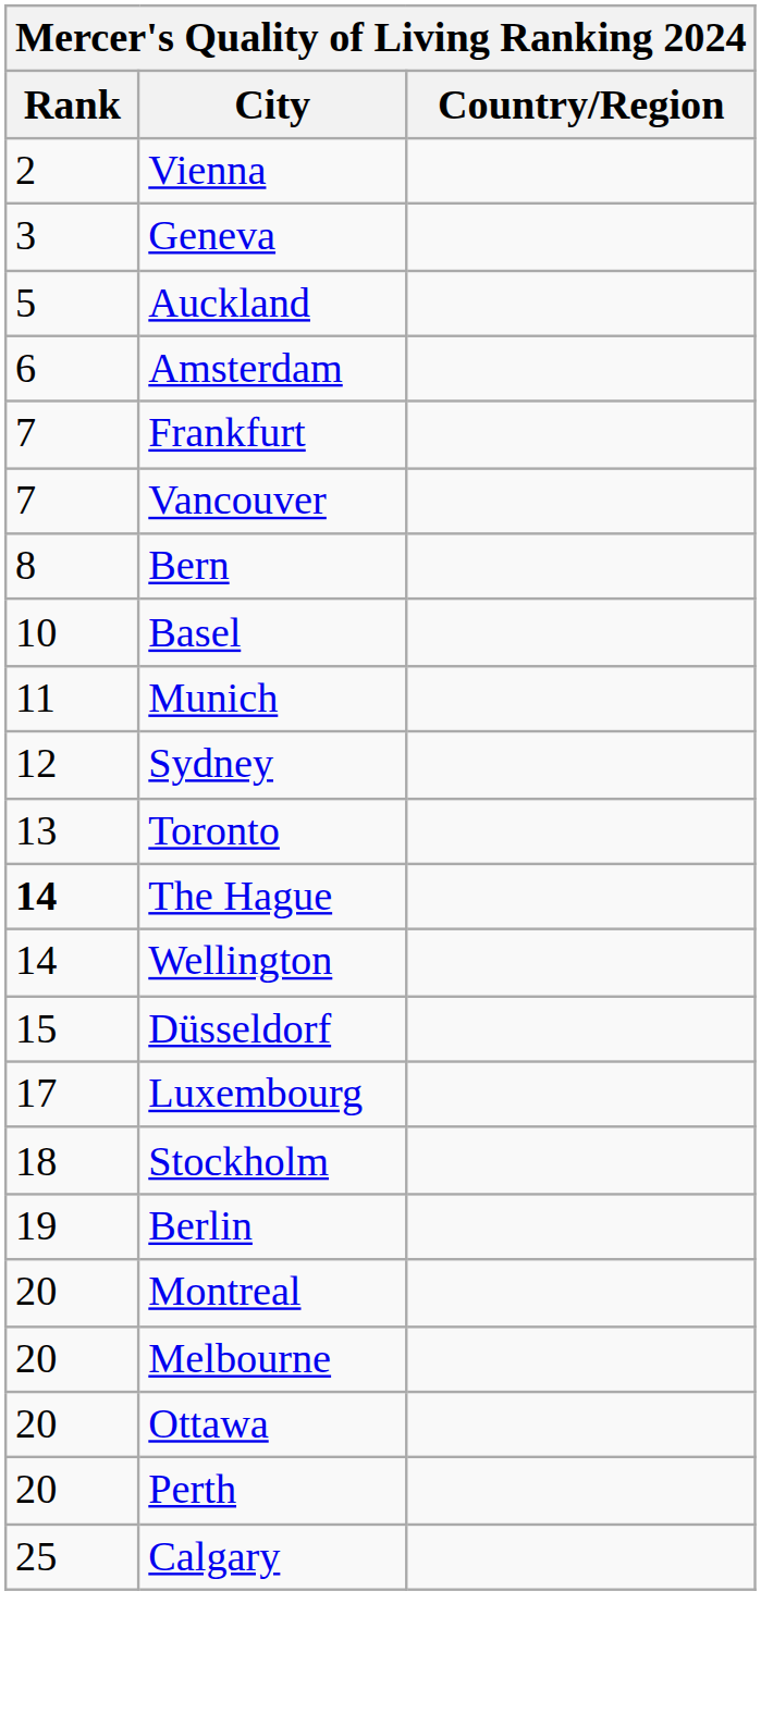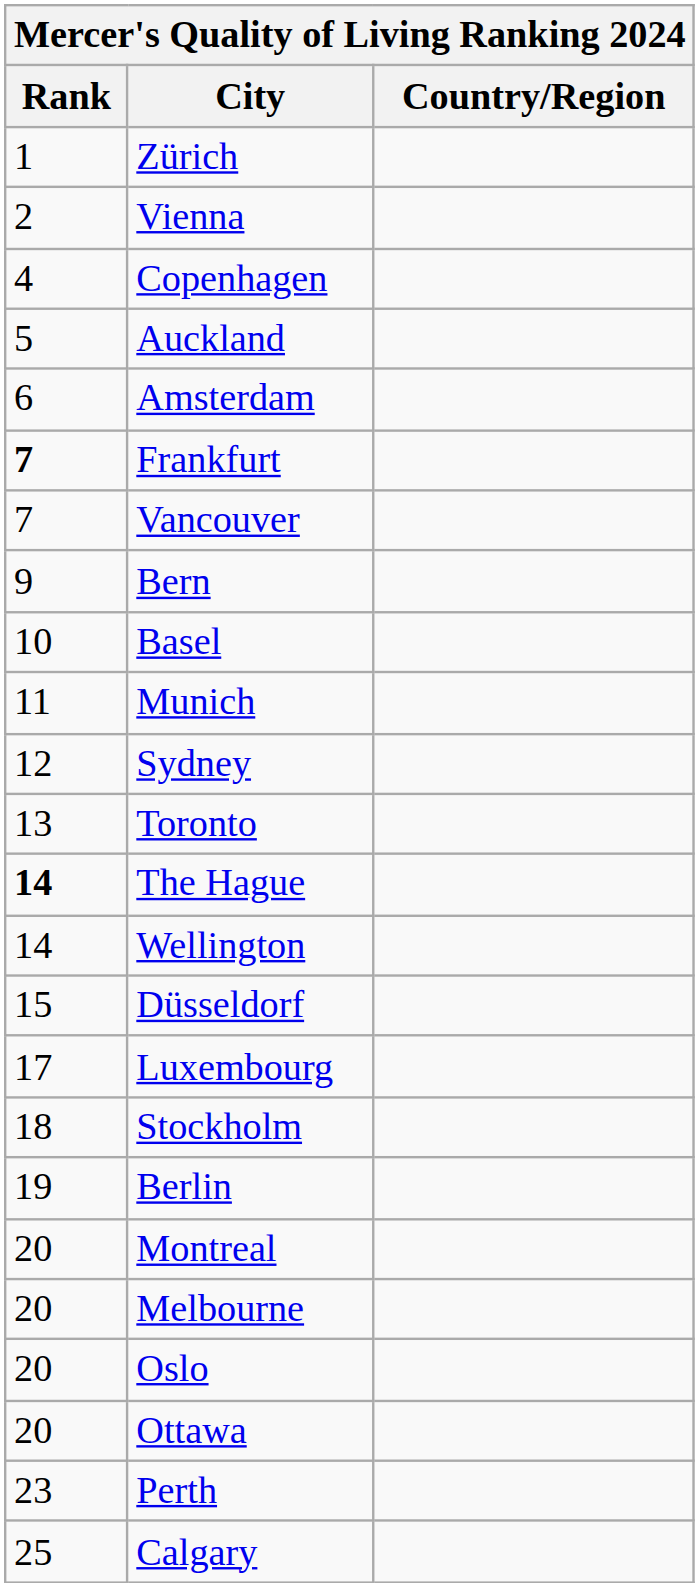+ row: 1 | Zürich
- row: 3 | Geneva
+ row: 4 | Copenhagen
Frankfurt | Rank: normal -> bold
Bern | Rank: 8 -> 9
+ row: 20 | Oslo
Perth | Rank: 20 -> 23
